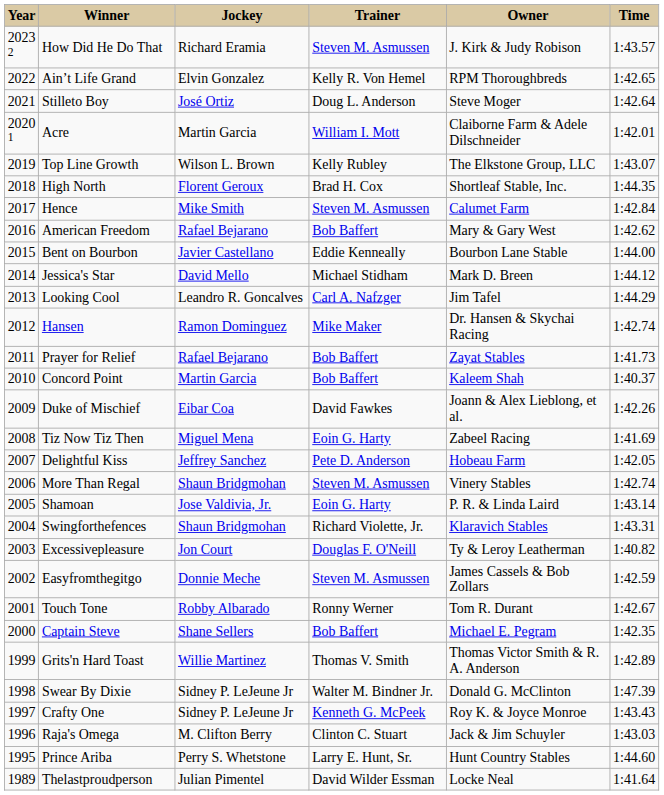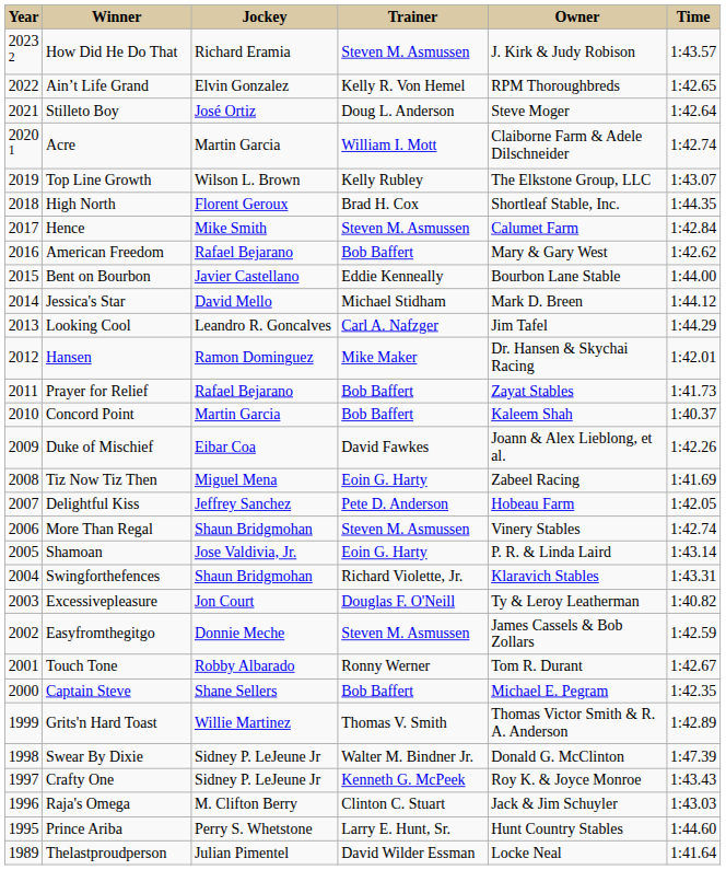Acre | Time: 1:42.01 -> 1:42.74
Hansen | Time: 1:42.74 -> 1:42.01
